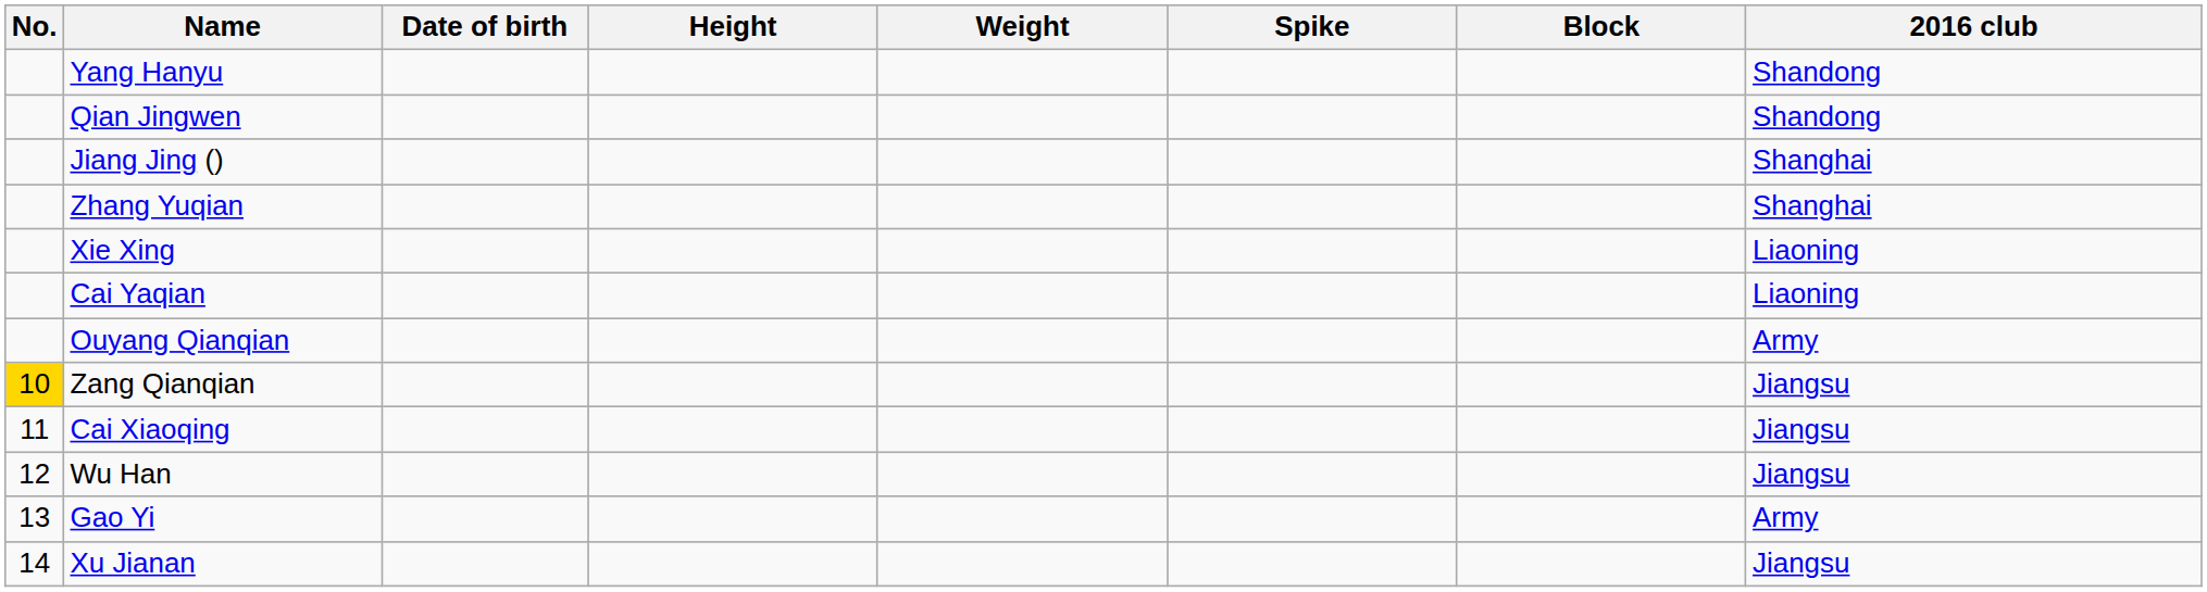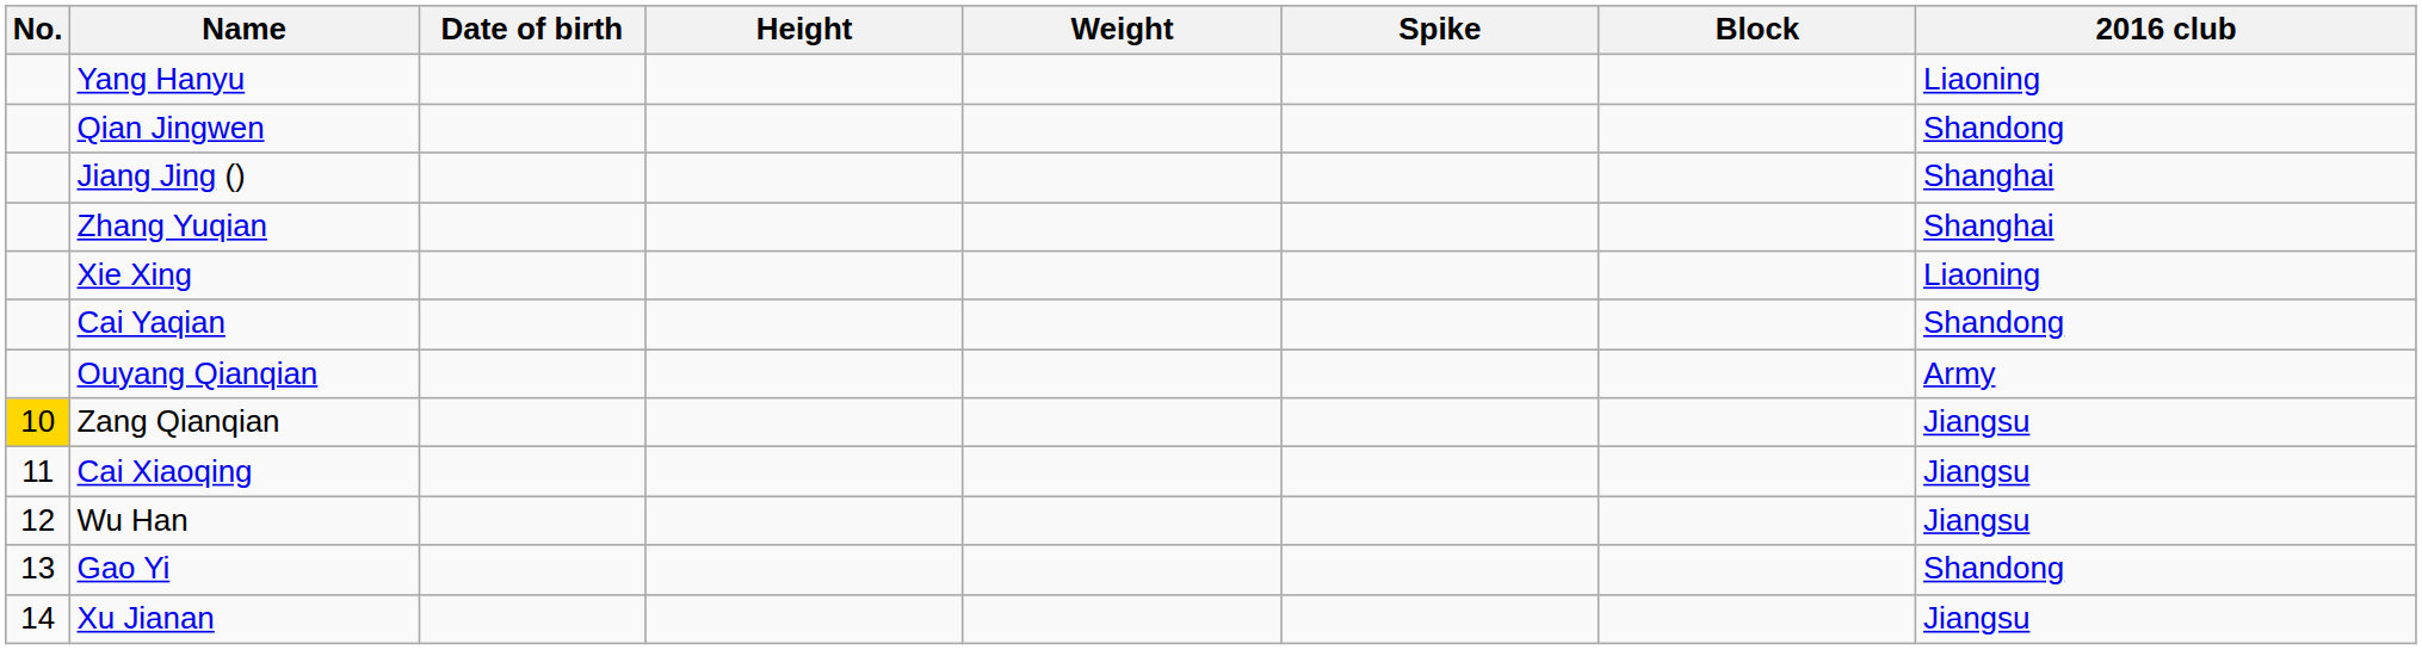Yang Hanyu | 2016 club: Shandong -> Liaoning
Cai Yaqian | 2016 club: Liaoning -> Shandong
Gao Yi | 2016 club: Army -> Shandong
